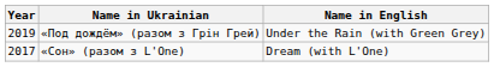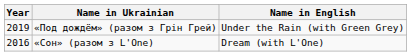«Сон» (разом з L'One) | Year: 2017 -> 2016
